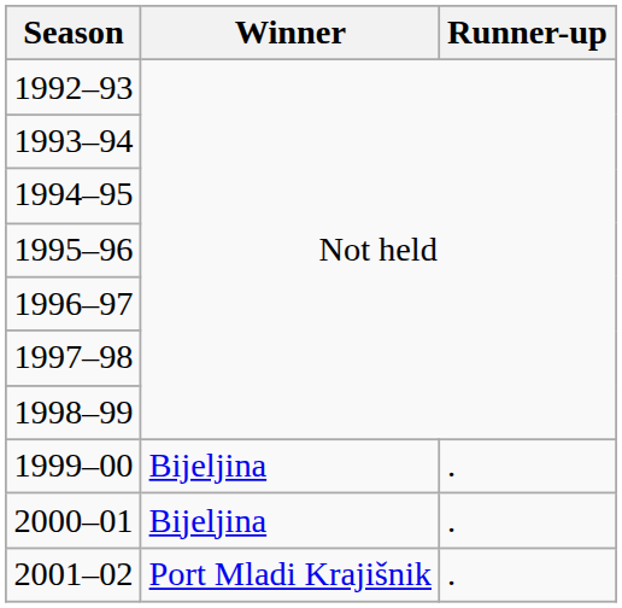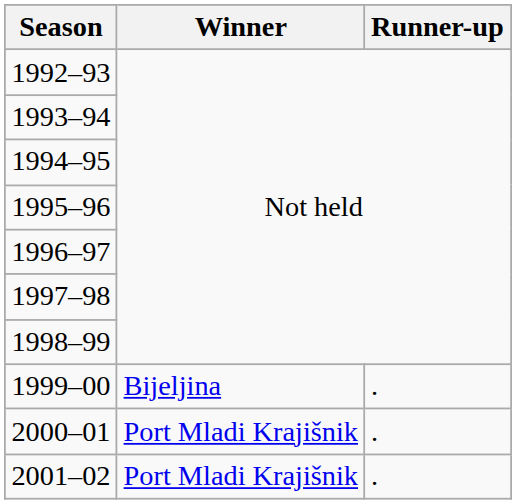2000–01 | Winner: Bijeljina -> Port Mladi Krajišnik
